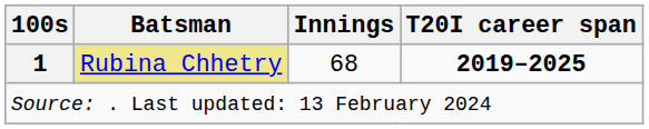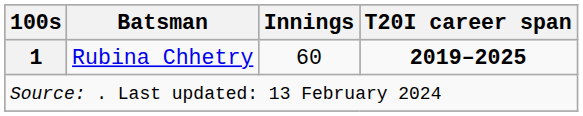1 | Batsman: khaki background -> no background
1 | Innings: 68 -> 60
